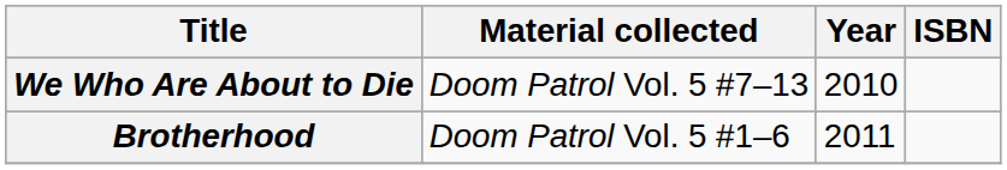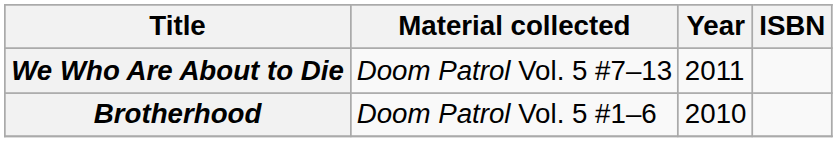We Who Are About to Die | Year: 2010 -> 2011
Brotherhood | Year: 2011 -> 2010
